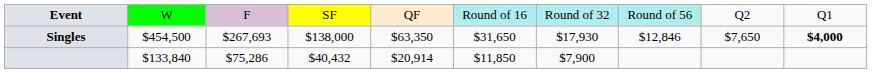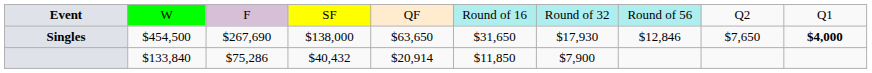Singles | column 3: $267,693 -> $267,690
Singles | column 5: $63,350 -> $63,650
